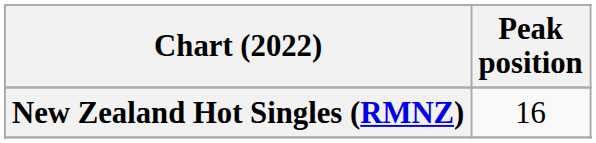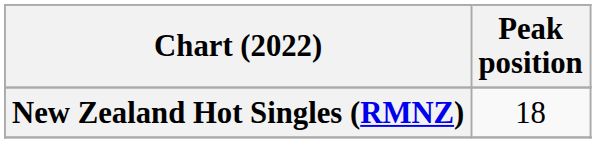New Zealand Hot Singles (RMNZ) | Peak position: 16 -> 18
